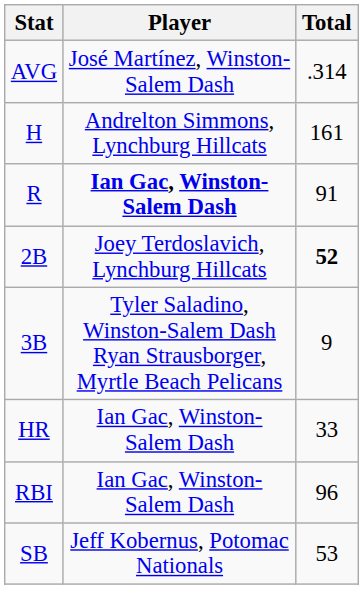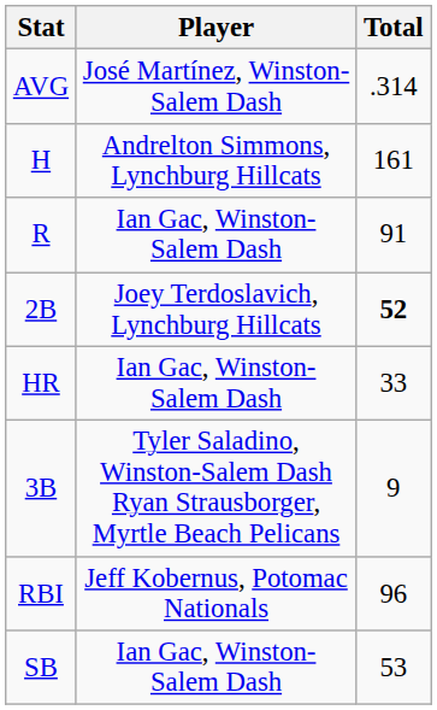R | Player: bold -> normal
rows swapped: 3B <-> HR
RBI | Player: Ian Gac, Winston-Salem Dash -> Jeff Kobernus, Potomac Nationals
SB | Player: Jeff Kobernus, Potomac Nationals -> Ian Gac, Winston-Salem Dash
